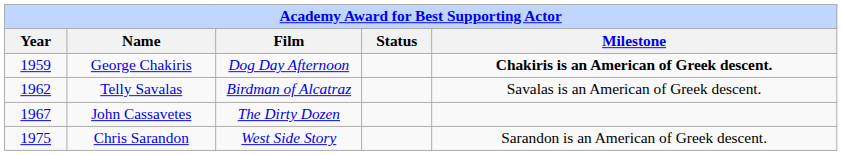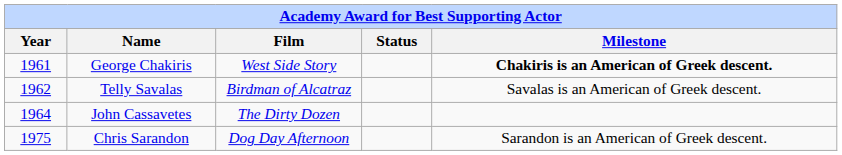George Chakiris | Year: 1959 -> 1961
George Chakiris | Film: Dog Day Afternoon -> West Side Story
John Cassavetes | Year: 1967 -> 1964
Chris Sarandon | Film: West Side Story -> Dog Day Afternoon
